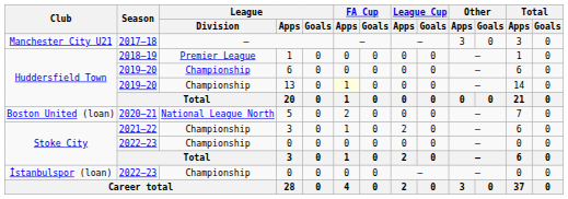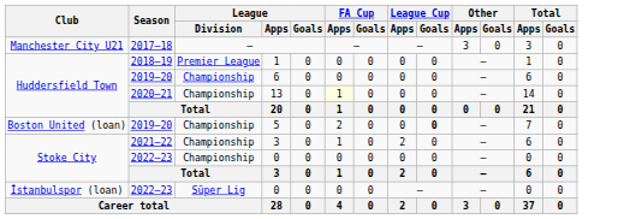13 | Season: 2019–20 -> 2020–21
5 | Season: 2020–21 -> 2019–20
5 | League / Division: National League North -> Championship
5 | League Cup / Goals: normal -> bold
İstanbulspor (loan) / 0 | League / Division: Championship -> Süper Lig
